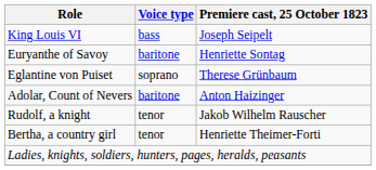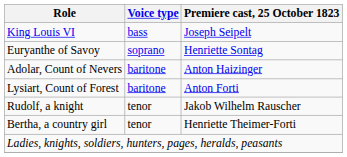Euryanthe of Savoy | Voice type: baritone -> soprano
- row: Eglantine von Puiset | soprano | Therese Grünbaum
+ row: Lysiart, Count of Forest | baritone | Anton Forti
